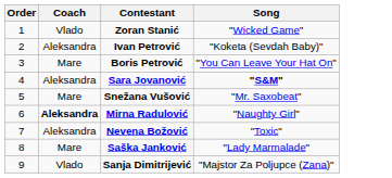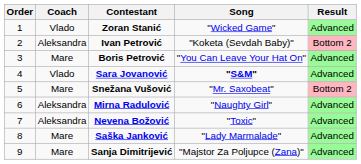+ column: Result | Advanced | Bottom 2 | Advanced | Advanced | Bottom 2 | Advanced | Advanced | Advanced | Advanced
Sara Jovanović | Coach: Aleksandra -> Vlado
Mirna Radulović | Coach: bold -> normal
Sanja Dimitrijević | Coach: Vlado -> Mare
